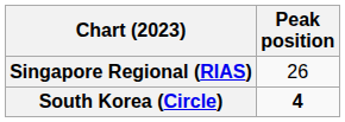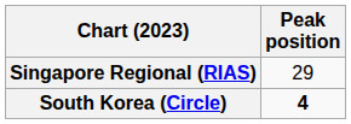Singapore Regional (RIAS) | Peak position: 26 -> 29
